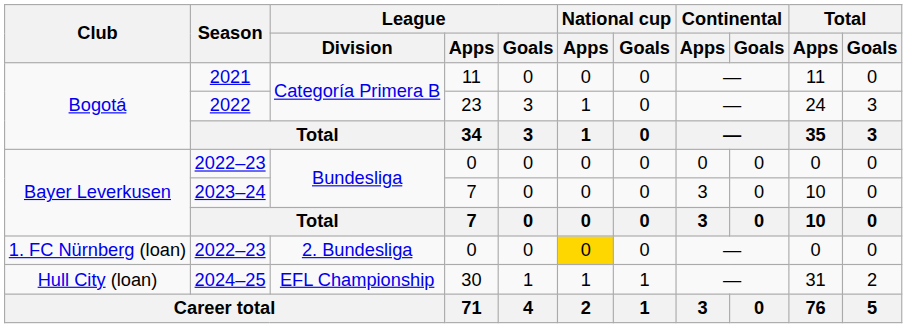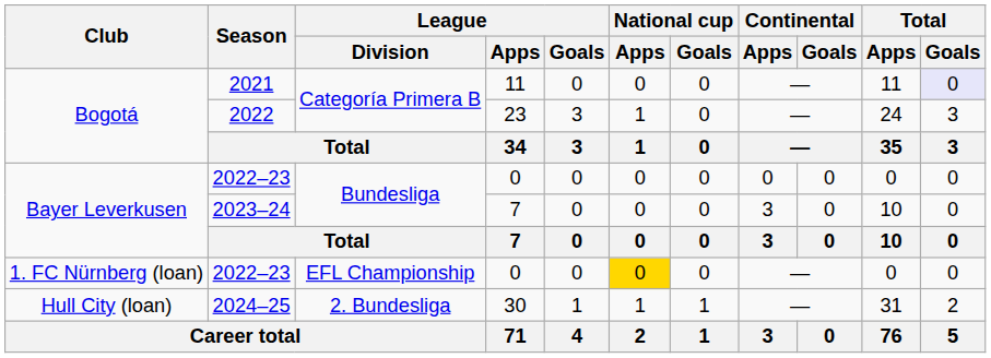2021 | Total / Goals: no background -> lavender background
1. FC Nürnberg (loan) / 2022–23 | League / Division: 2. Bundesliga -> EFL Championship
2024–25 | League / Division: EFL Championship -> 2. Bundesliga
